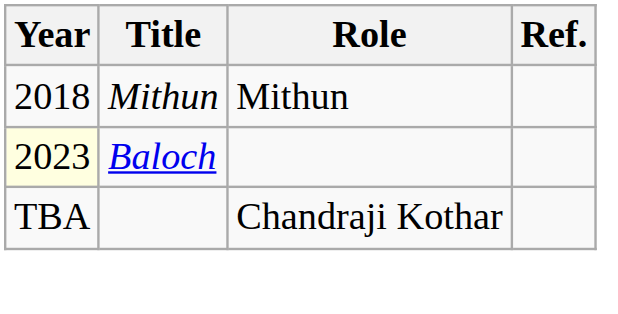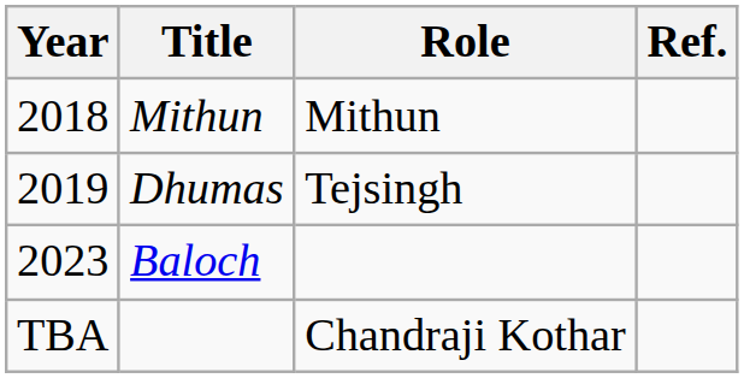+ row: 2019 | Dhumas | Tejsingh
Baloch | Year: lightyellow background -> no background
